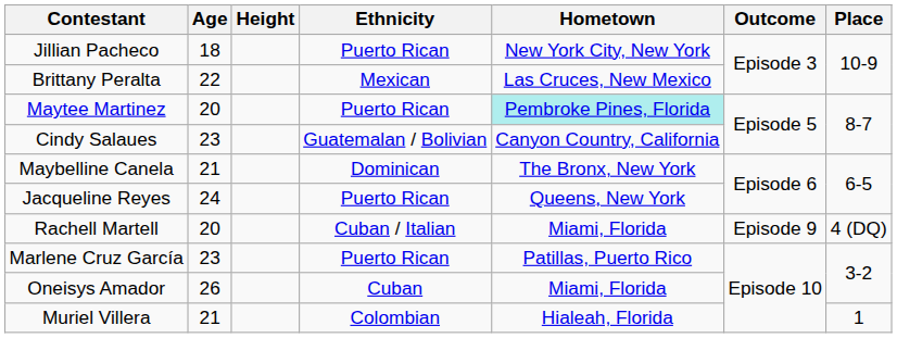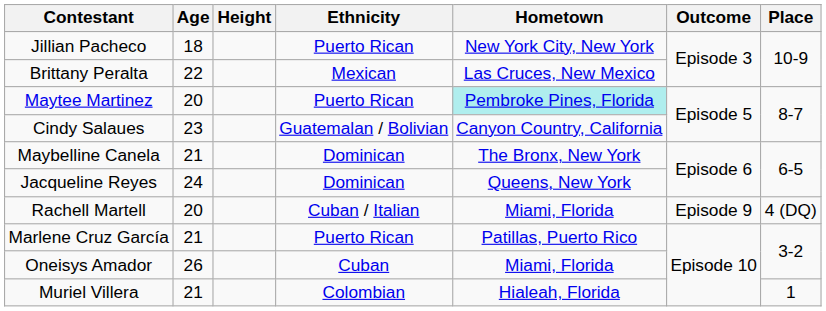Jacqueline Reyes | Ethnicity: Puerto Rican -> Dominican
Marlene Cruz García | Age: 23 -> 21
